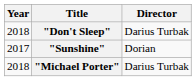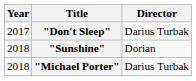"Don't Sleep" | Year: 2018 -> 2017
"Sunshine" | Year: 2017 -> 2018
